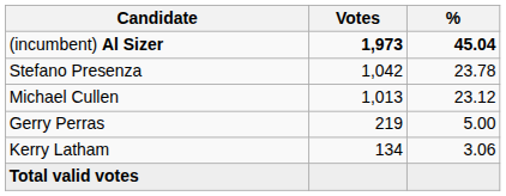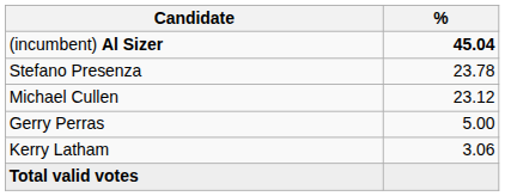- column: Votes | 1,973 | 1,042 | 1,013 | 219 | 134
